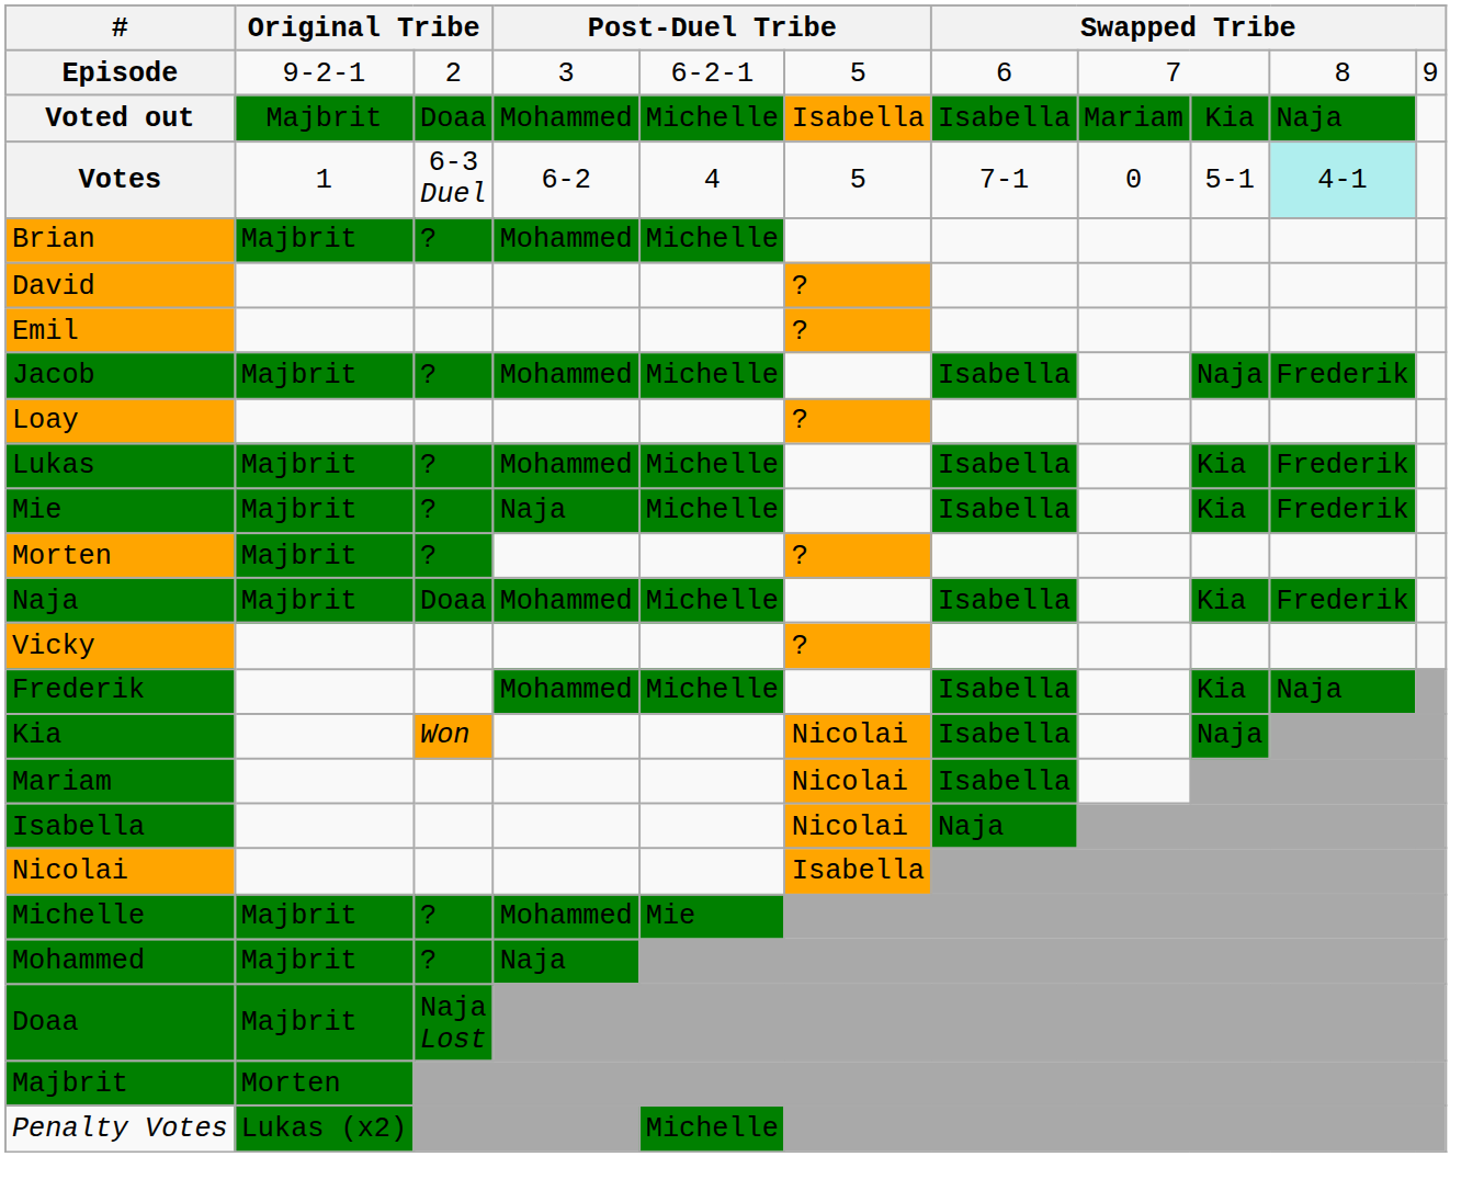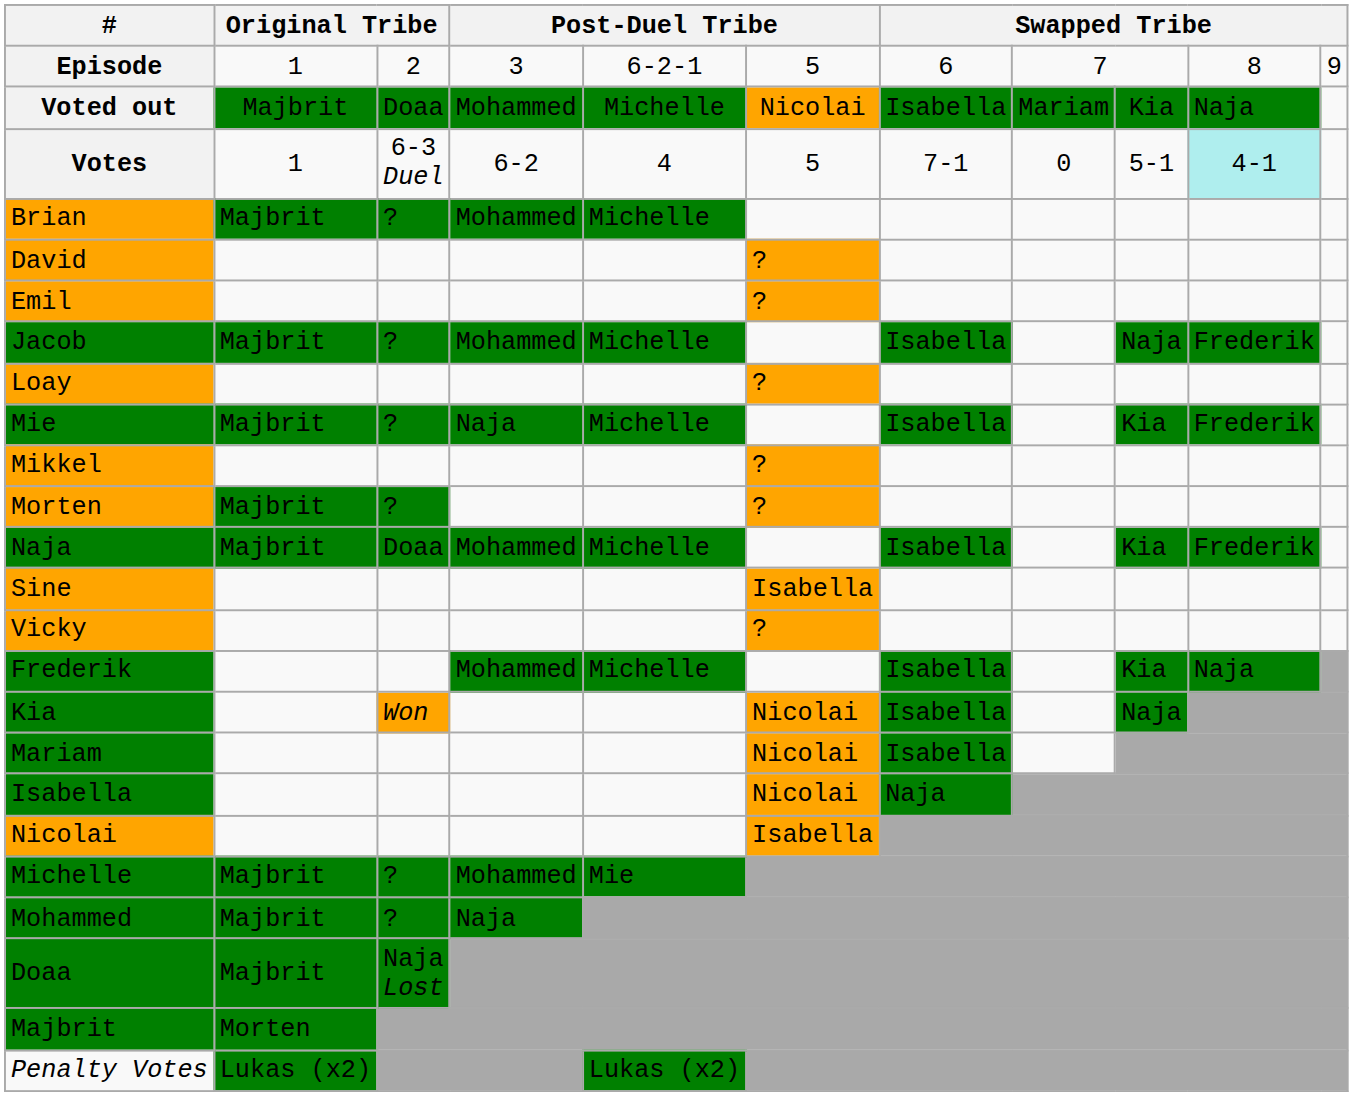Episode | column 2: 9-2-1 -> 1
Voted out | column 6: Isabella -> Nicolai
- row: Lukas | Majbrit | ? | Mohammed | Michelle | Isabella | Kia | Frederik
+ row: Mikkel | ?
+ row: Sine | Isabella
Penalty Votes | column 5: Michelle -> Lukas (x2)
